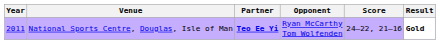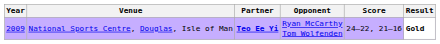National Sports Centre, Douglas, Isle of Man | Year: 2011 -> 2009
